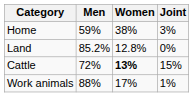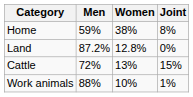Home | Joint: 3% -> 8%
Land | Men: 85.2% -> 87.2%
Cattle | Women: bold -> normal
Work animals | Women: 17% -> 10%
